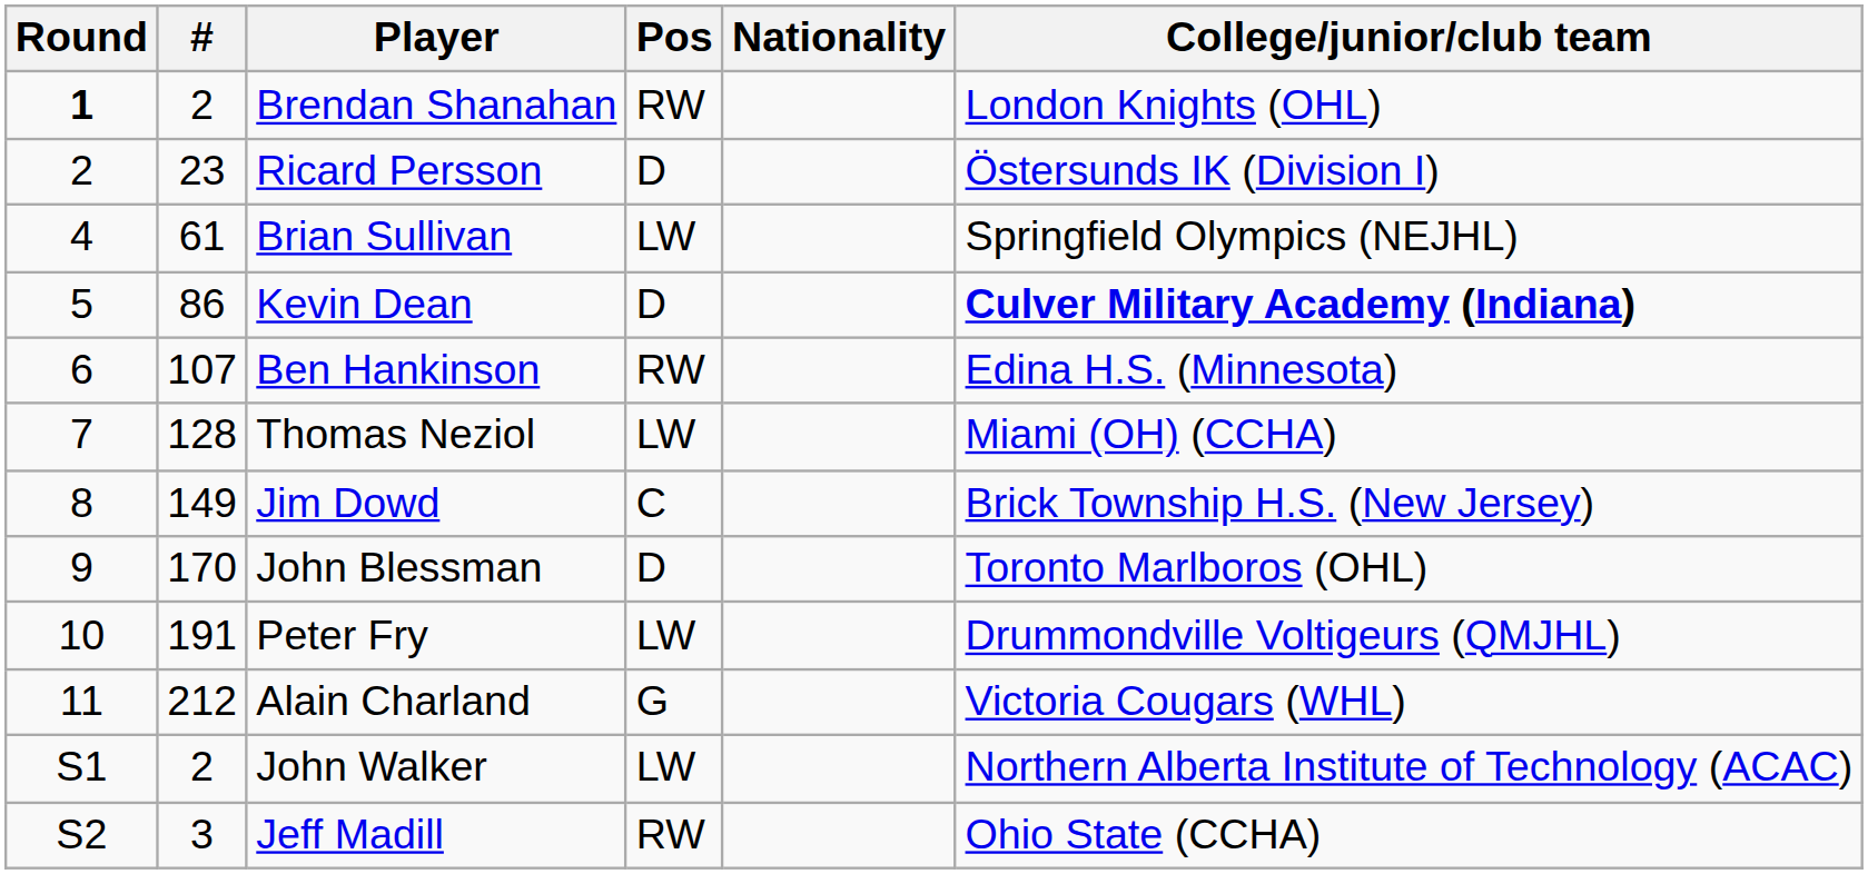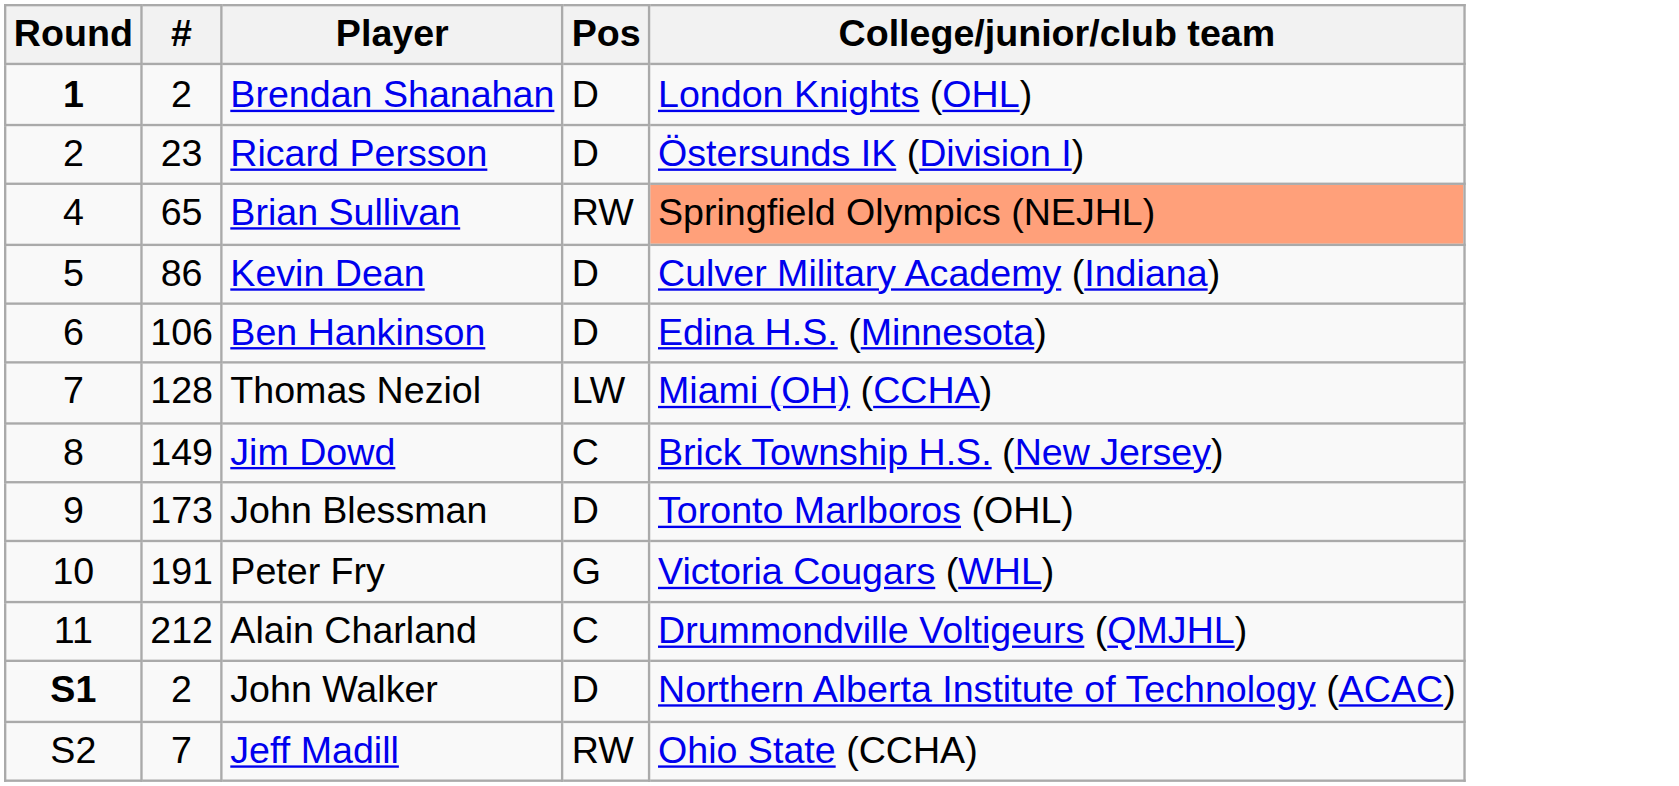- column: Nationality
Brendan Shanahan | Pos: RW -> D
Brian Sullivan | #: 61 -> 65
Brian Sullivan | Pos: LW -> RW
Brian Sullivan | College/junior/club team: no background -> lightsalmon background
Kevin Dean | College/junior/club team: bold -> normal
Ben Hankinson | #: 107 -> 106
Ben Hankinson | Pos: RW -> D
John Blessman | #: 170 -> 173
Peter Fry | Pos: LW -> G
Peter Fry | College/junior/club team: Drummondville Voltigeurs (QMJHL) -> Victoria Cougars (WHL)
Alain Charland | Pos: G -> C
Alain Charland | College/junior/club team: Victoria Cougars (WHL) -> Drummondville Voltigeurs (QMJHL)
John Walker | Round: normal -> bold
John Walker | Pos: LW -> D
Jeff Madill | #: 3 -> 7
